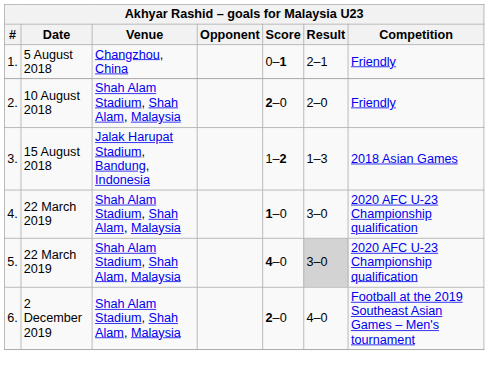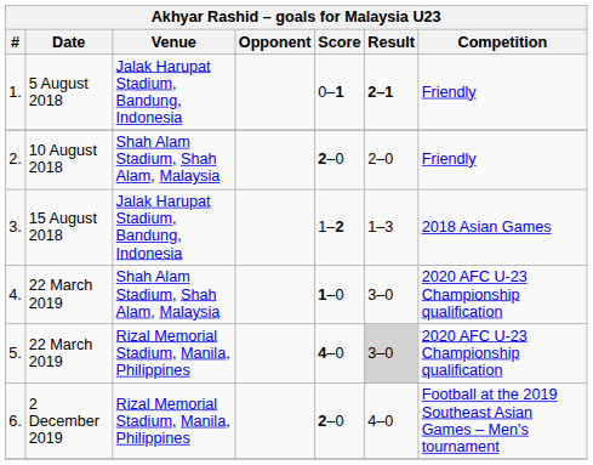1. | Venue: Changzhou, China -> Jalak Harupat Stadium, Bandung, Indonesia
1. | Result: normal -> bold
5. | Venue: Shah Alam Stadium, Shah Alam, Malaysia -> Rizal Memorial Stadium, Manila, Philippines
6. | Venue: Shah Alam Stadium, Shah Alam, Malaysia -> Rizal Memorial Stadium, Manila, Philippines
